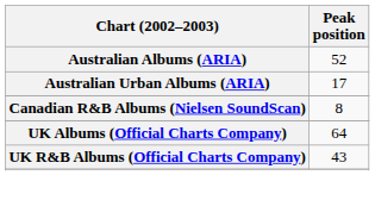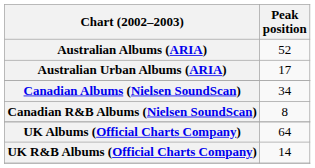+ row: Canadian Albums (Nielsen SoundScan) | 34
UK R&B Albums (Official Charts Company) | Peak position: 43 -> 14
